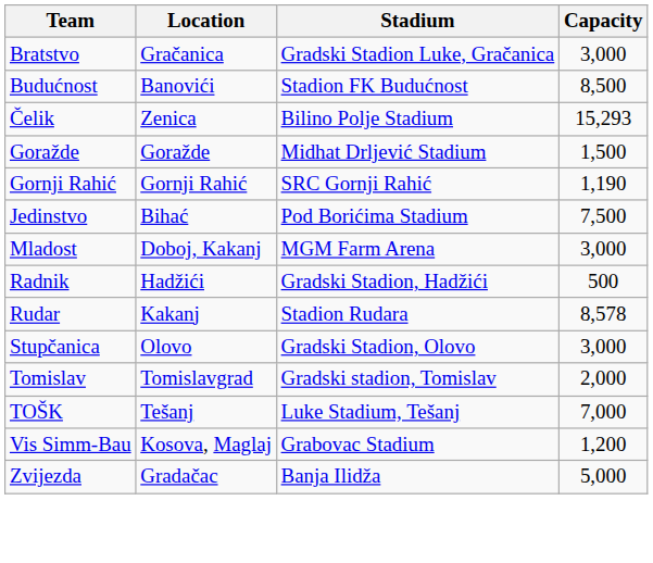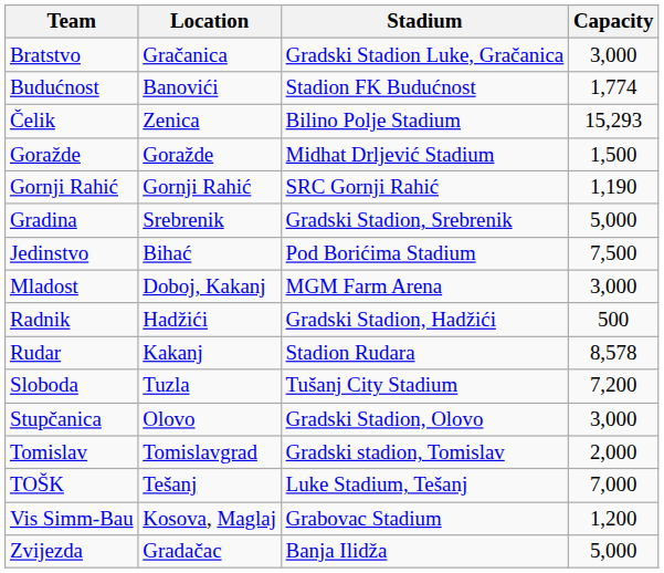Budućnost | Capacity: 8,500 -> 1,774
+ row: Gradina | Srebrenik | Gradski Stadion, Srebrenik | 5,000
+ row: Sloboda | Tuzla | Tušanj City Stadium | 7,200
